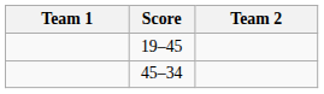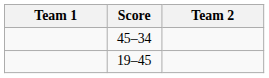rows swapped: 19–45 <-> 45–34
